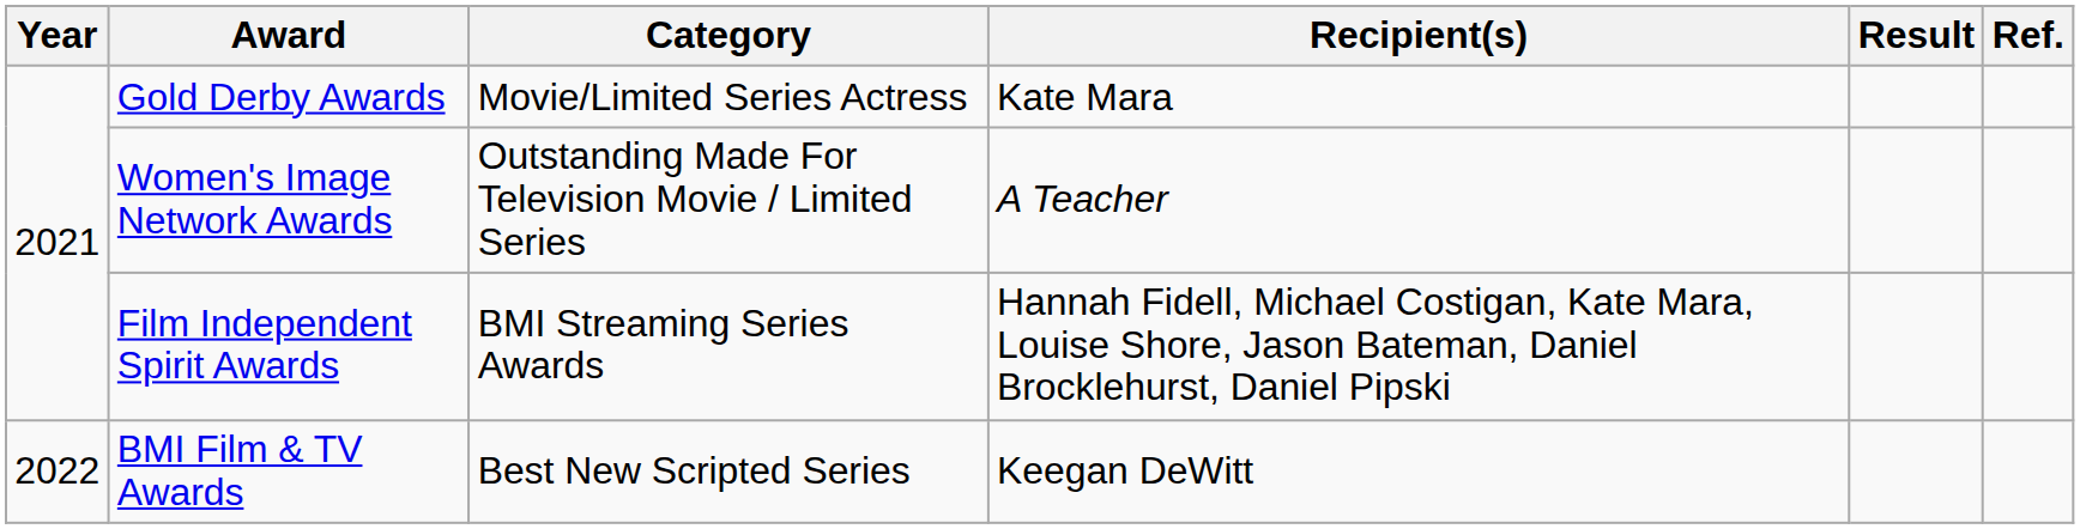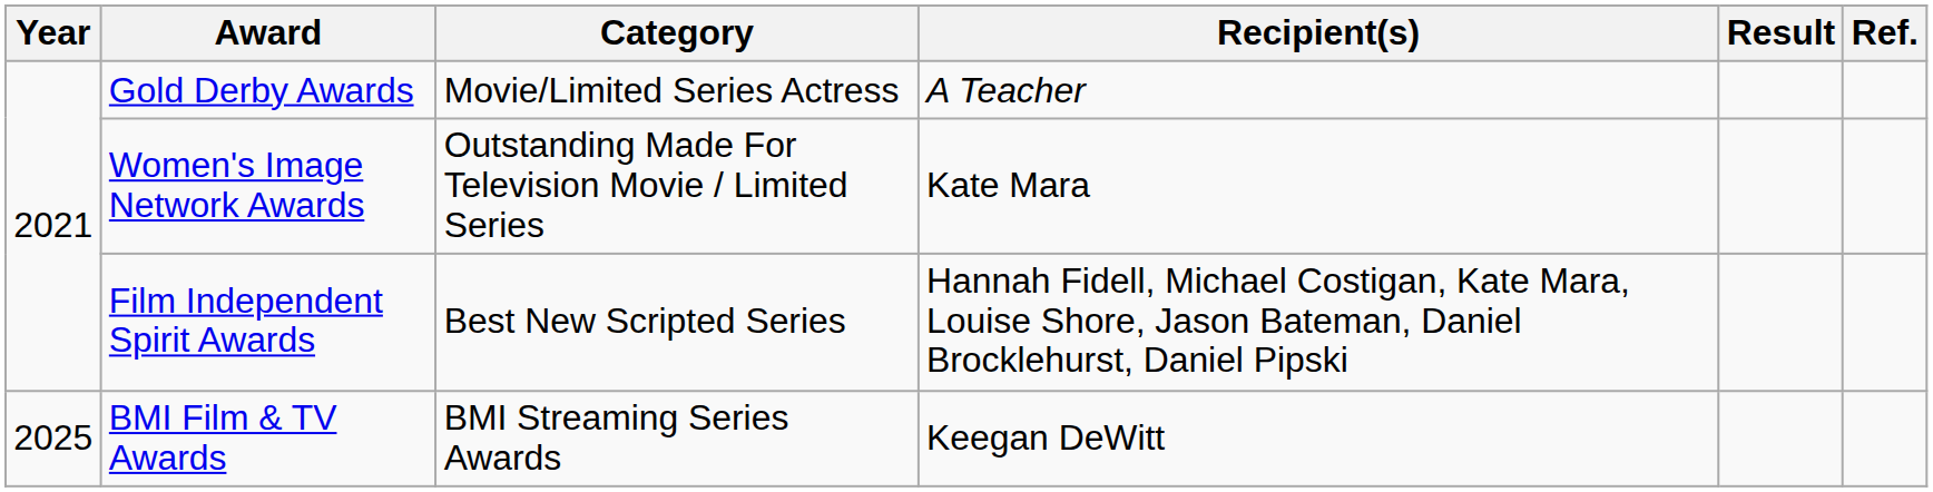Gold Derby Awards | Recipient(s): Kate Mara -> A Teacher
Women's Image Network Awards | Recipient(s): A Teacher -> Kate Mara
Film Independent Spirit Awards | Category: BMI Streaming Series Awards -> Best New Scripted Series
BMI Film & TV Awards | Year: 2022 -> 2025
BMI Film & TV Awards | Category: Best New Scripted Series -> BMI Streaming Series Awards
